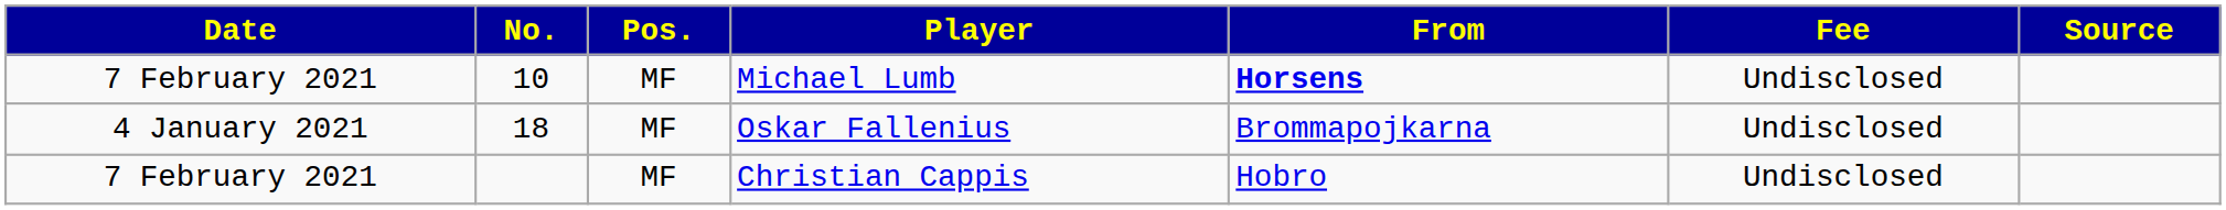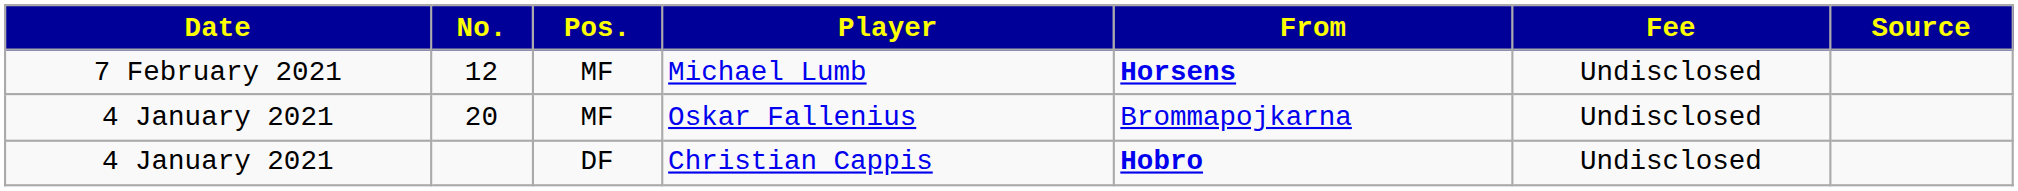Michael Lumb | No.: 10 -> 12
Oskar Fallenius | No.: 18 -> 20
Christian Cappis | Date: 7 February 2021 -> 4 January 2021
Christian Cappis | Pos.: MF -> DF
Christian Cappis | From: normal -> bold
